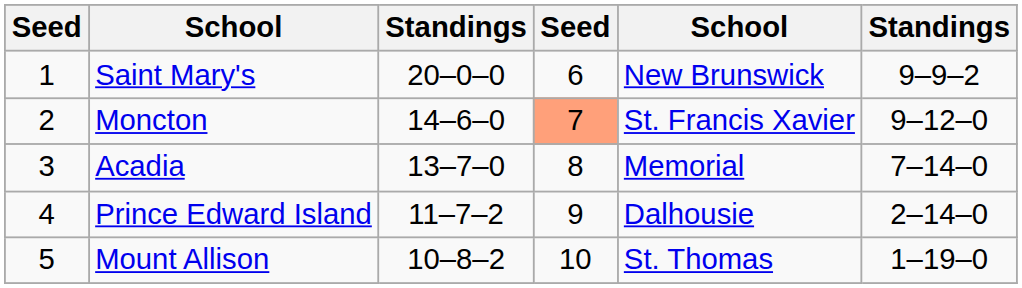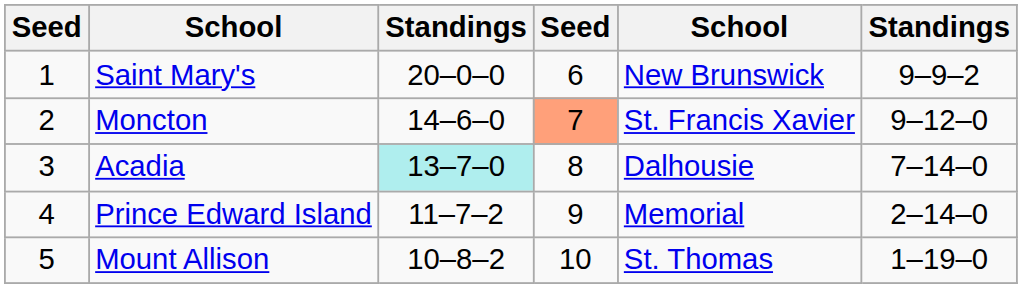Acadia | column 3: no background -> paleturquoise background
Acadia | column 5: Memorial -> Dalhousie
Prince Edward Island | column 5: Dalhousie -> Memorial
